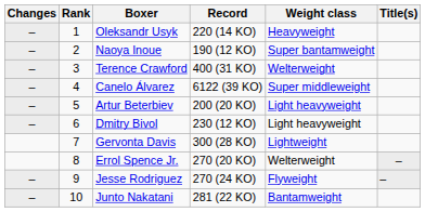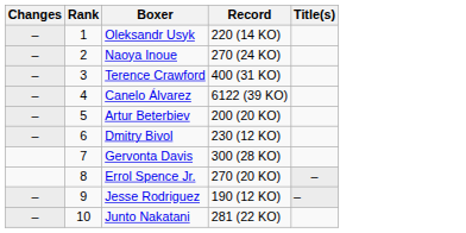- column: Weight class | Heavyweight | Super bantamweight | Welterweight | Super middleweight | Light heavyweight | Light heavyweight | Lightweight | Welterweight | Flyweight | Bantamweight
Naoya Inoue | Record: 190 (12 KO) -> 270 (24 KO)
Jesse Rodriguez | Record: 270 (24 KO) -> 190 (12 KO)
